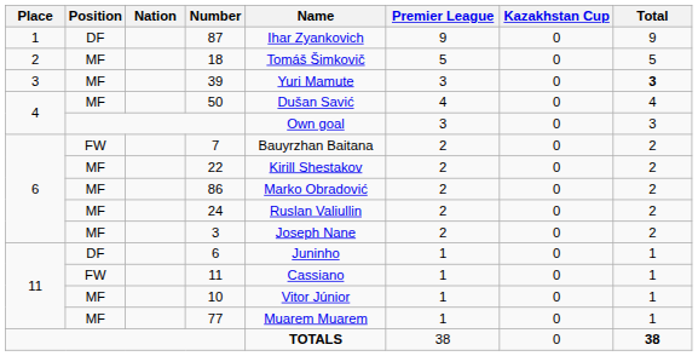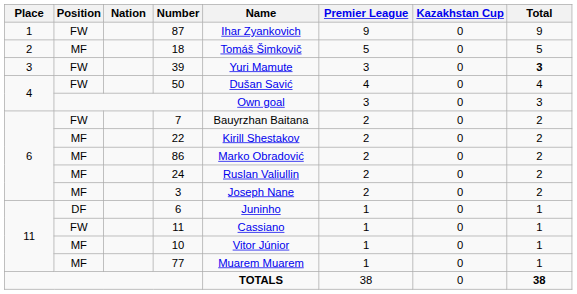87 | Position: DF -> FW
39 | Position: MF -> FW
50 | Position: MF -> FW
